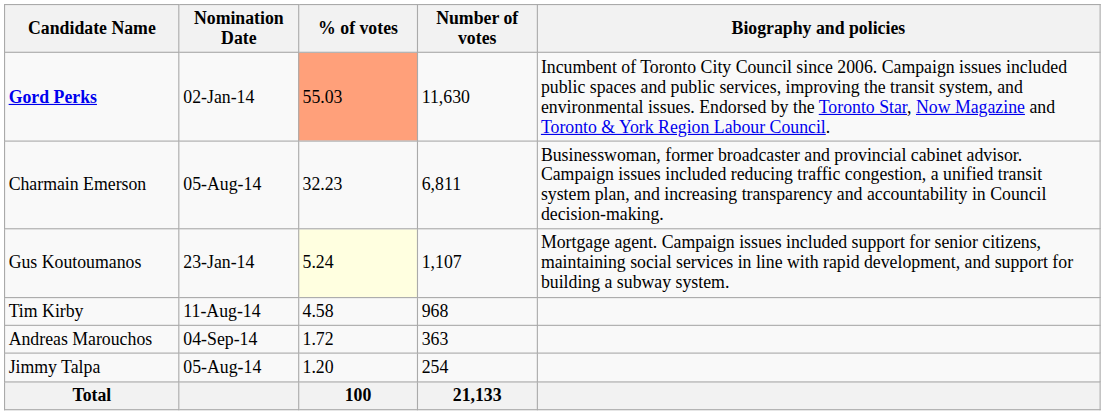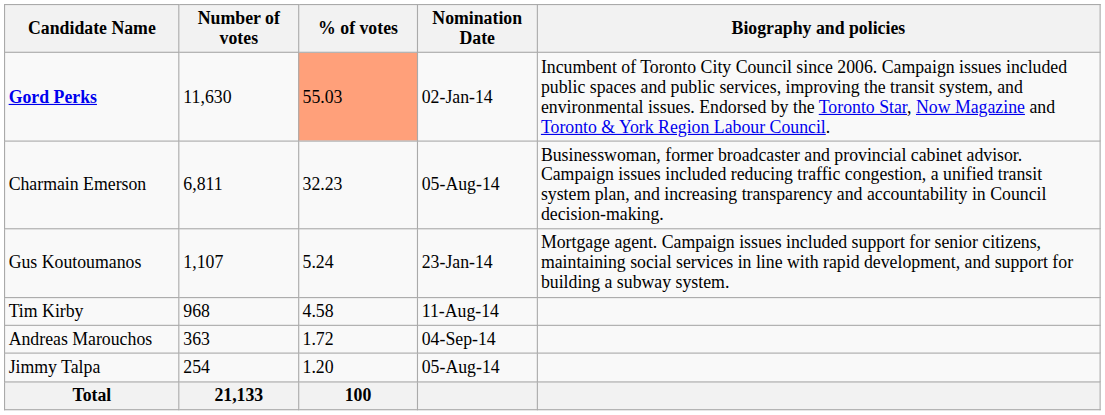columns swapped: Number of votes <-> Nomination Date
Gus Koutoumanos | % of votes: lightyellow background -> no background
